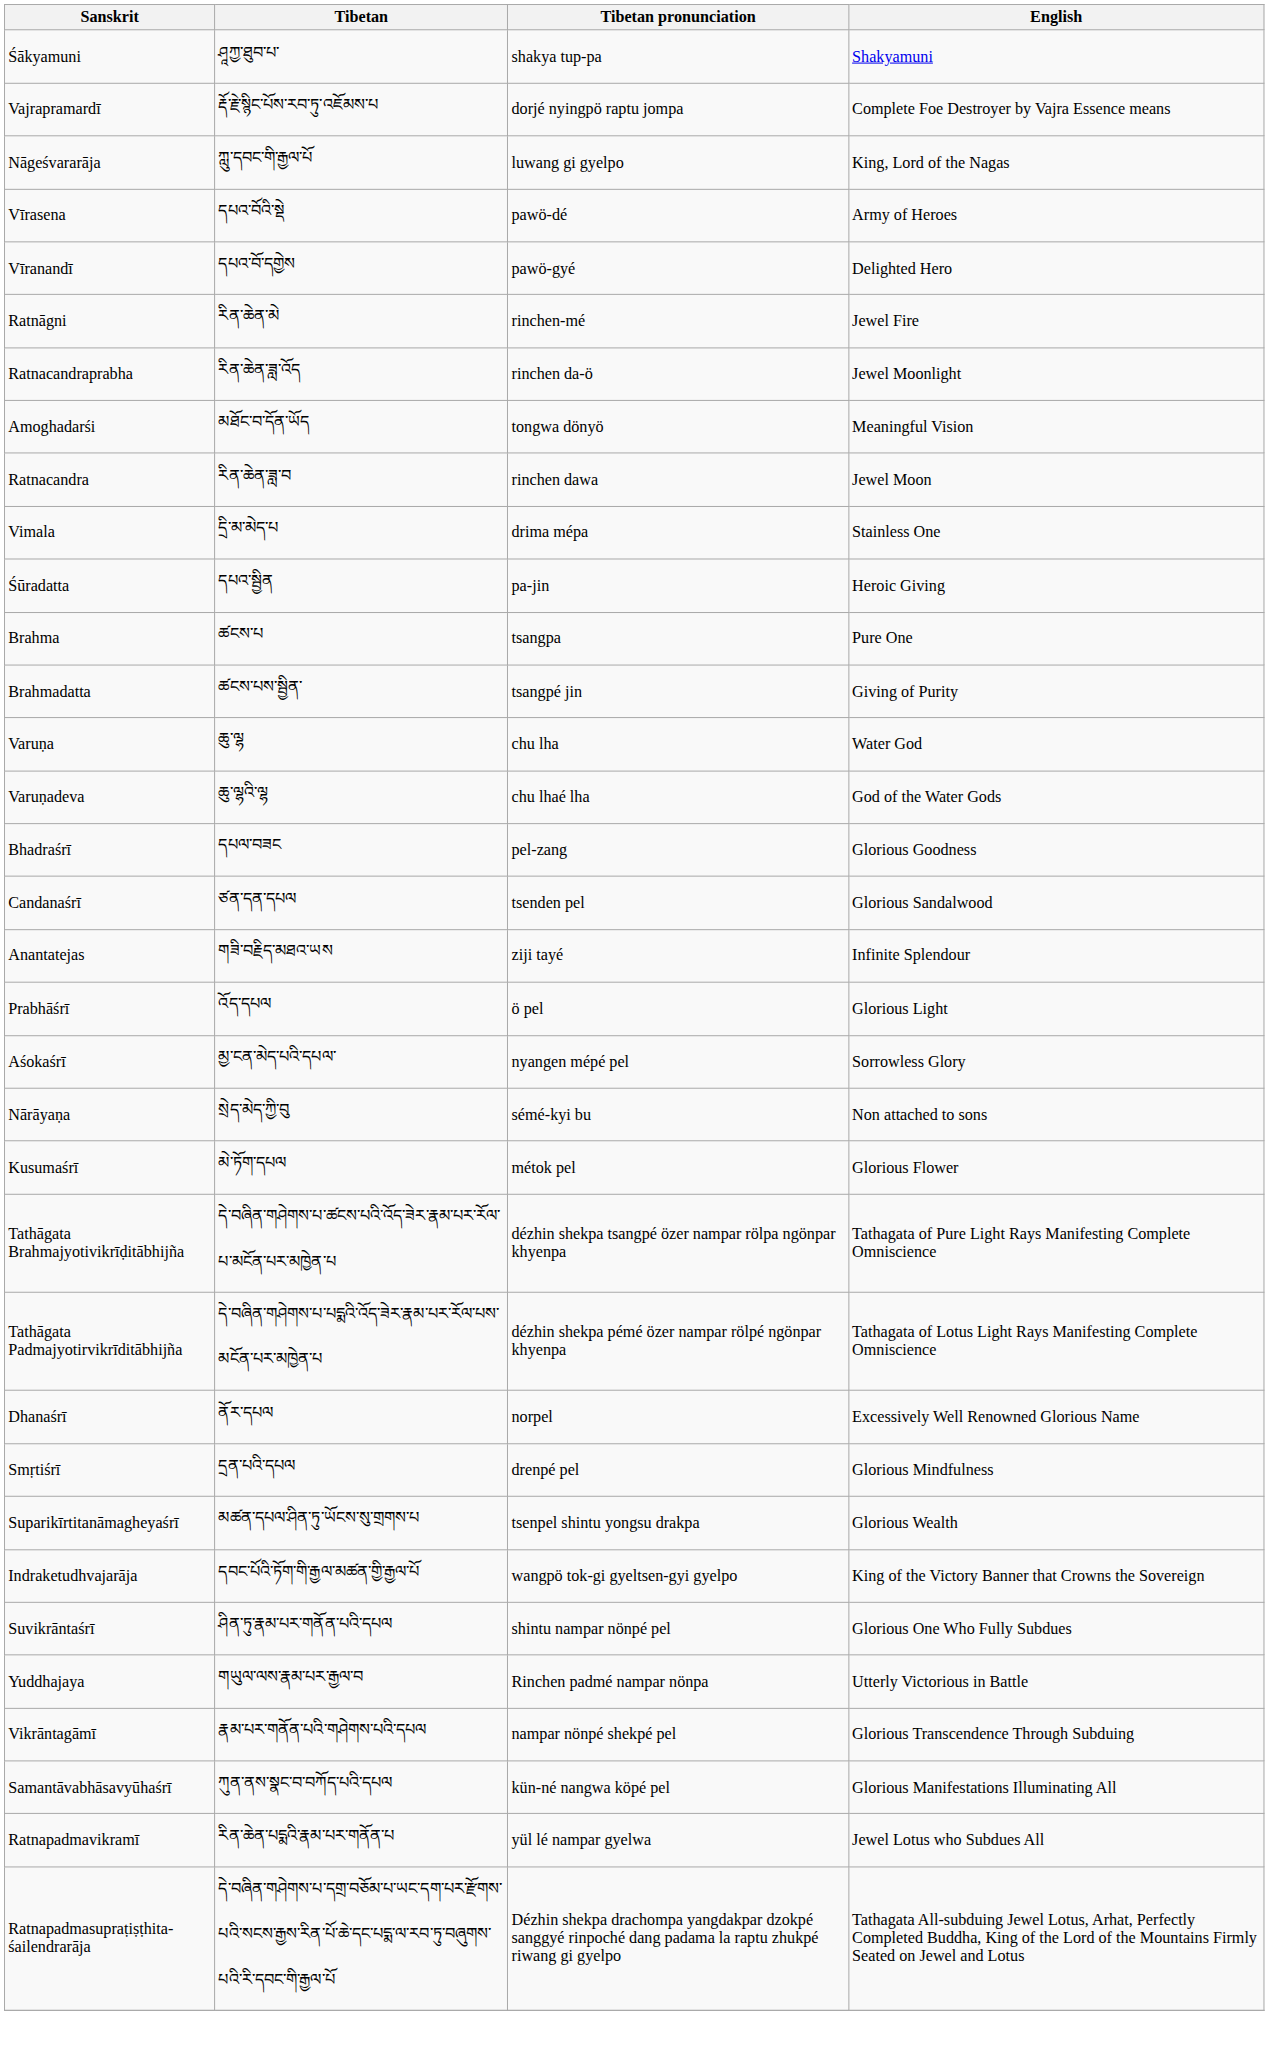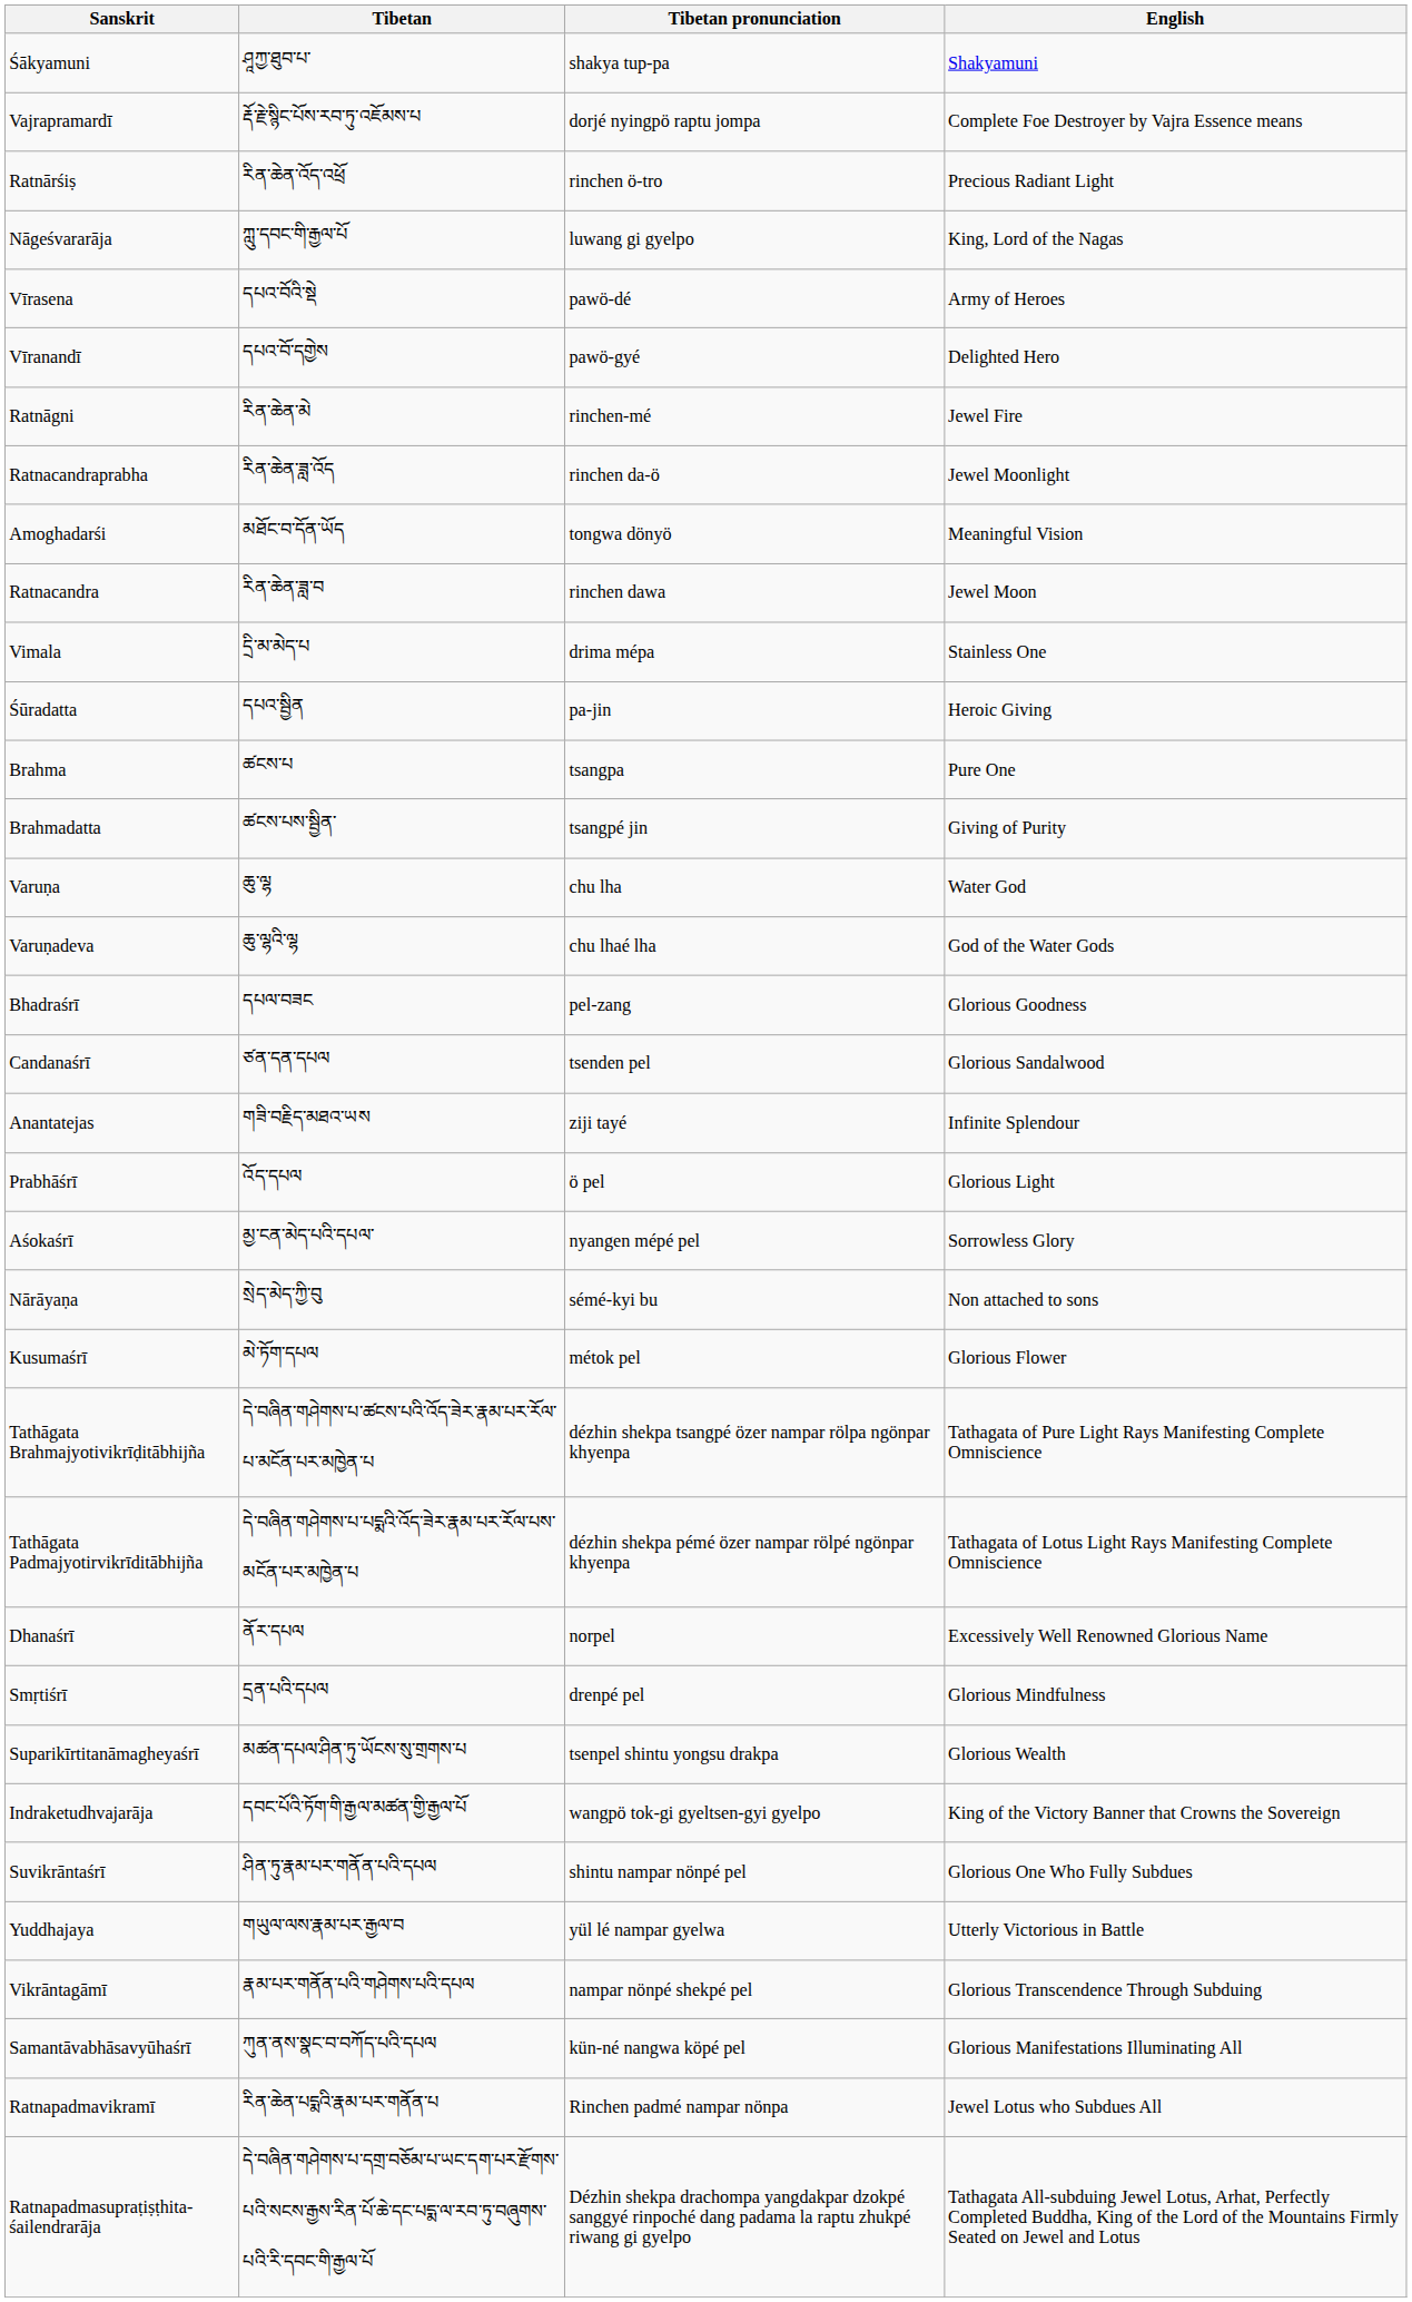+ row: Ratnārśiṣ | རིན་ཆེན་འོད་འཕྲོ | rinchen ö-tro | Precious Radiant Light
Yuddhajaya | Tibetan pronunciation: Rinchen padmé nampar nönpa -> yül lé nampar gyelwa
Ratnapadmavikramī | Tibetan pronunciation: yül lé nampar gyelwa -> Rinchen padmé nampar nönpa
